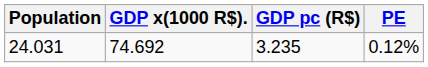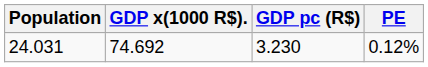24.031 | GDP pc (R$): 3.235 -> 3.230
